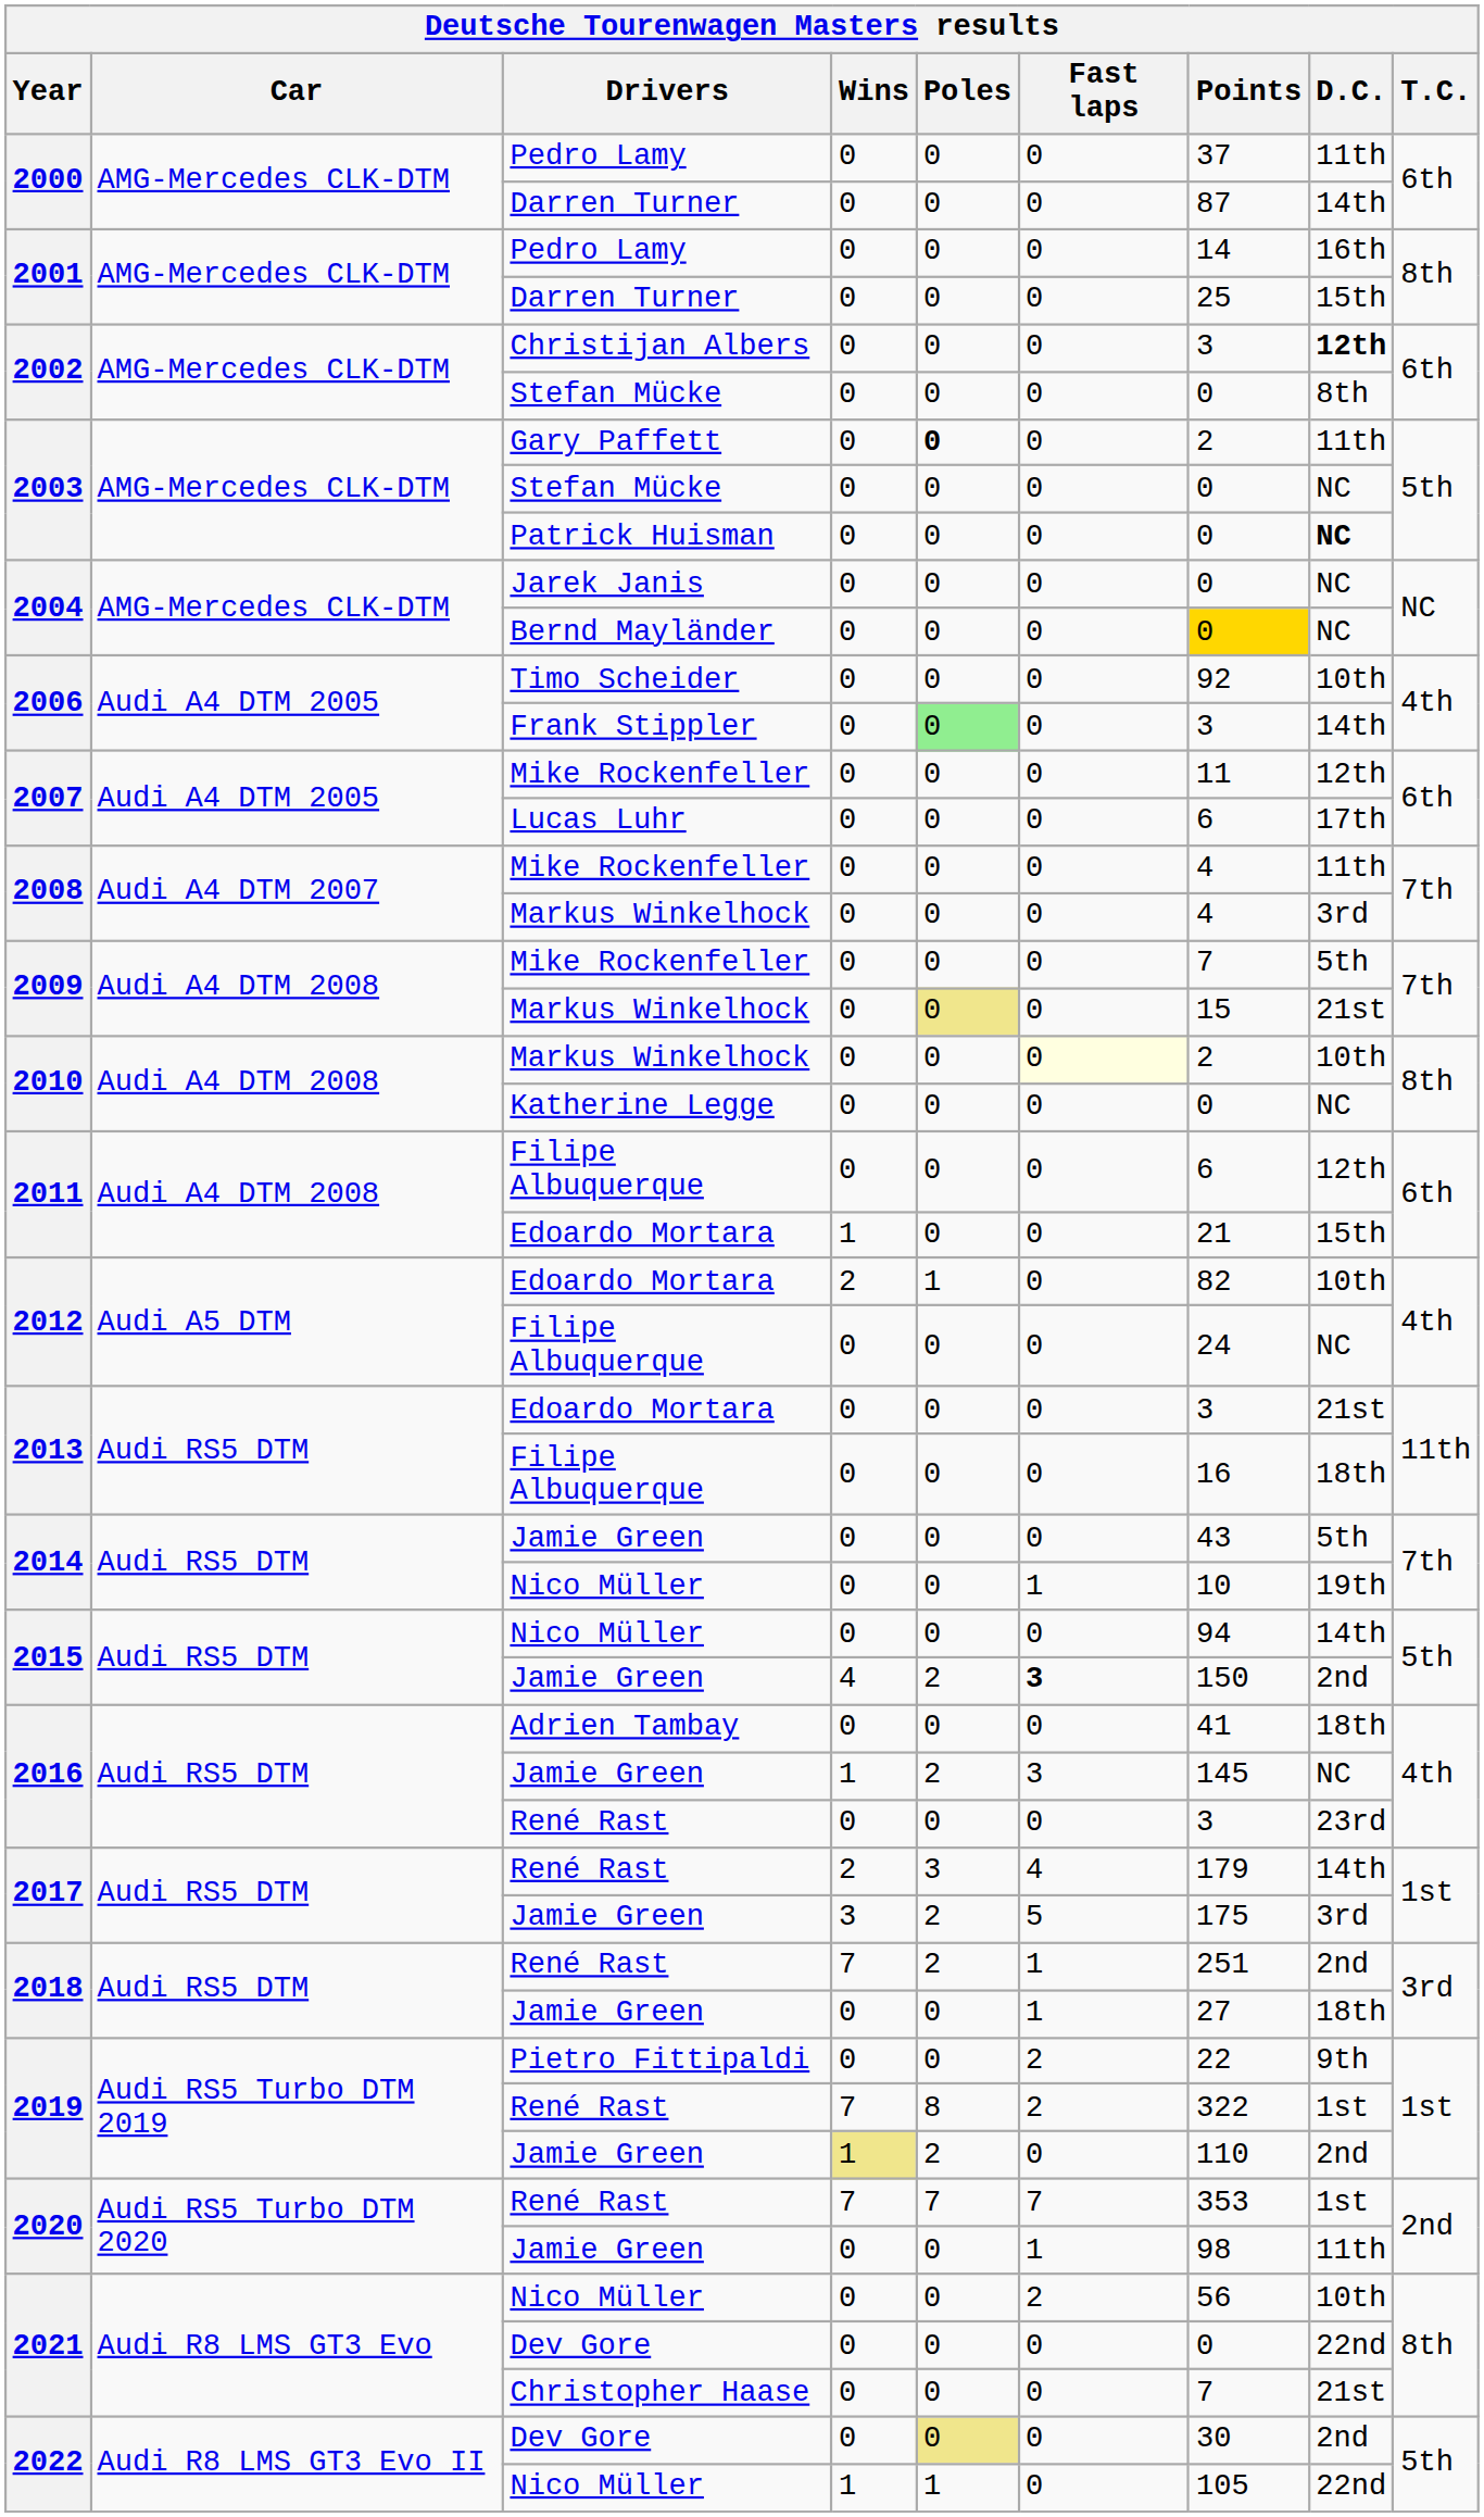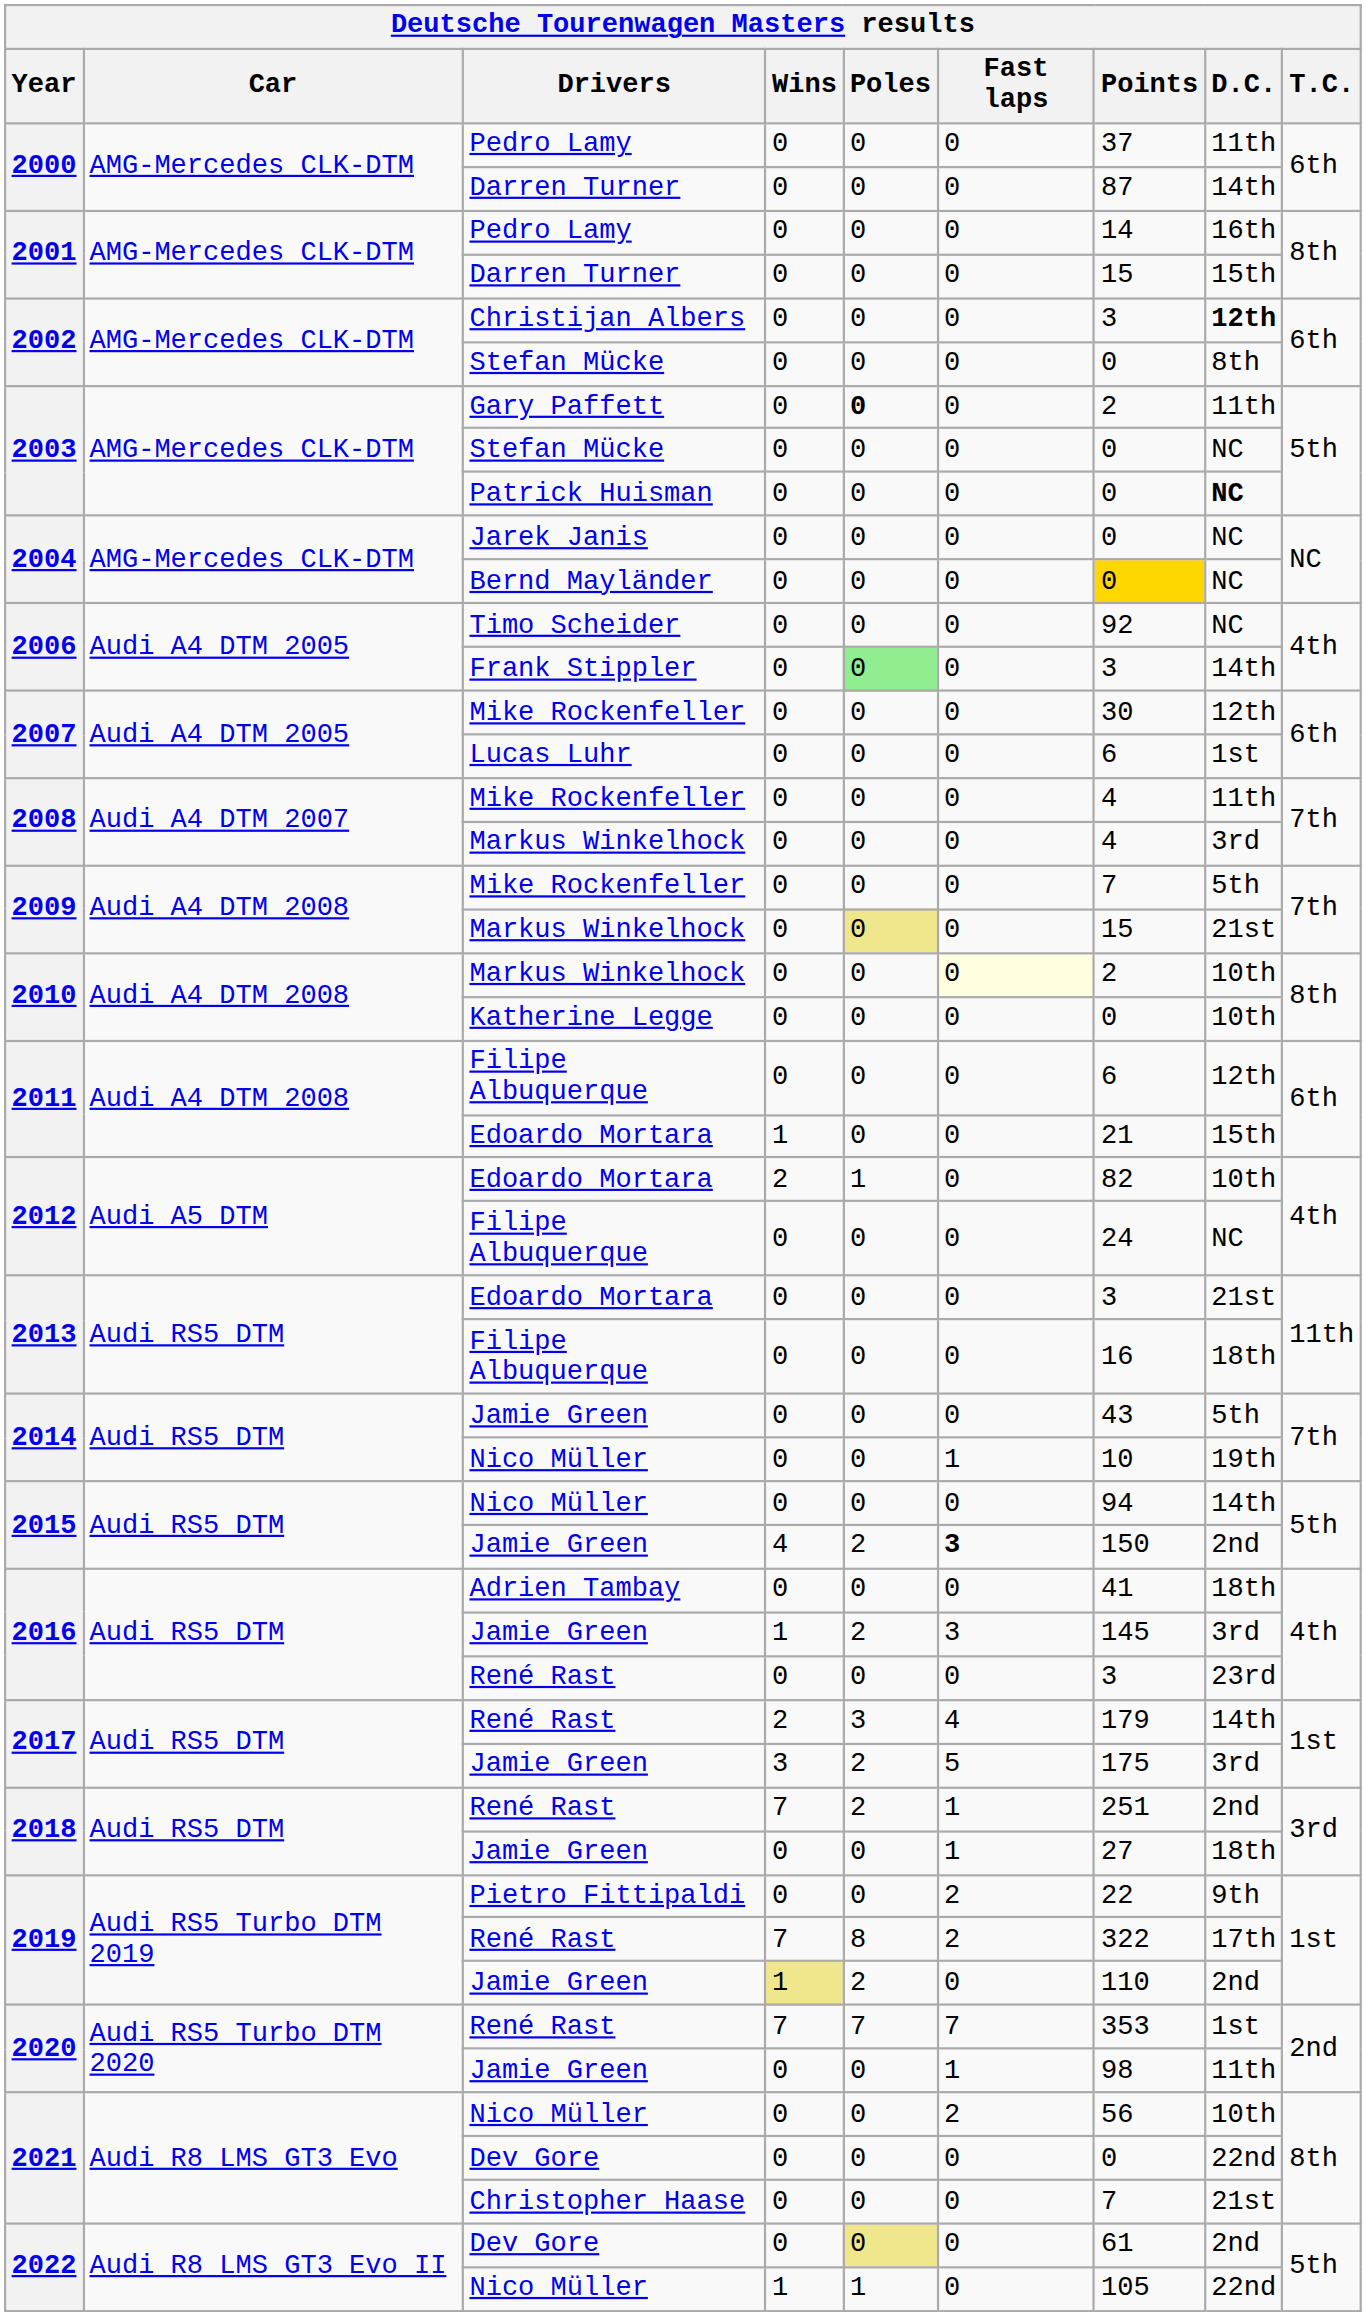2001 / Darren Turner | Points: 25 -> 15
Timo Scheider | D.C.: 10th -> NC
2007 / Mike Rockenfeller | Points: 11 -> 30
Lucas Luhr | D.C.: 17th -> 1st
Katherine Legge | D.C.: NC -> 10th
2016 / Jamie Green | D.C.: NC -> 3rd
2019 / René Rast | D.C.: 1st -> 17th
2022 / Dev Gore | Points: 30 -> 61
